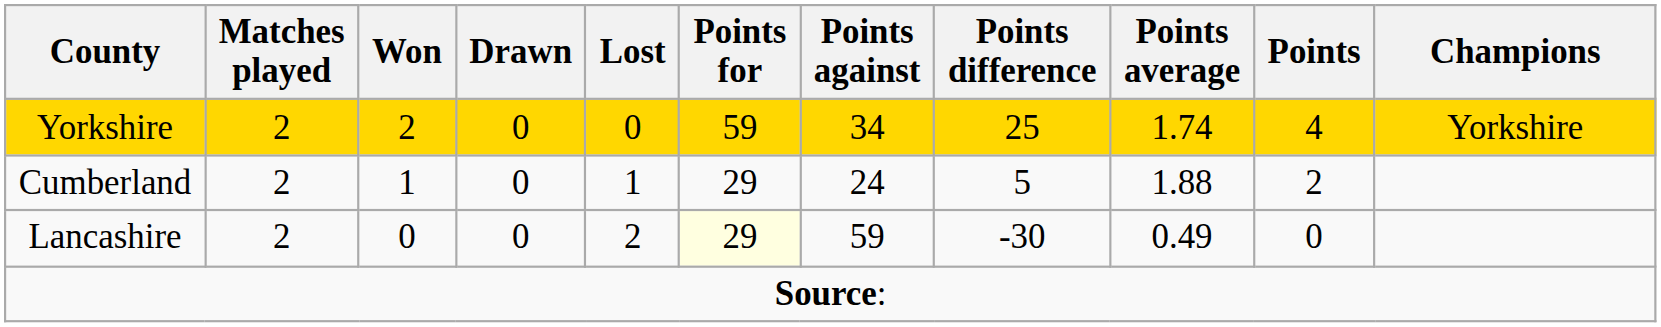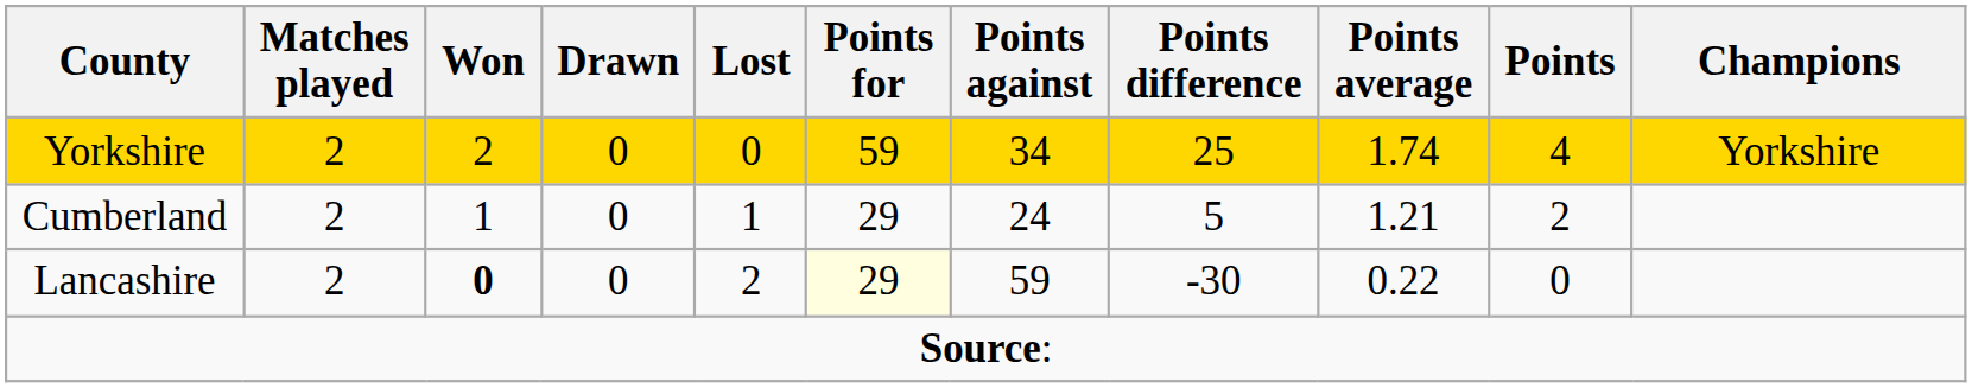Cumberland | Points average: 1.88 -> 1.21
Lancashire | Won: normal -> bold
Lancashire | Points average: 0.49 -> 0.22
